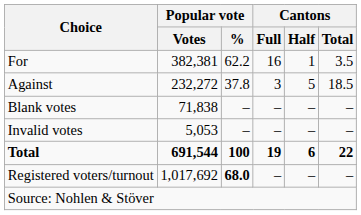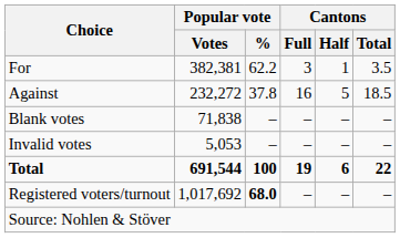For | Cantons / Full: 16 -> 3
Against | Cantons / Full: 3 -> 16
